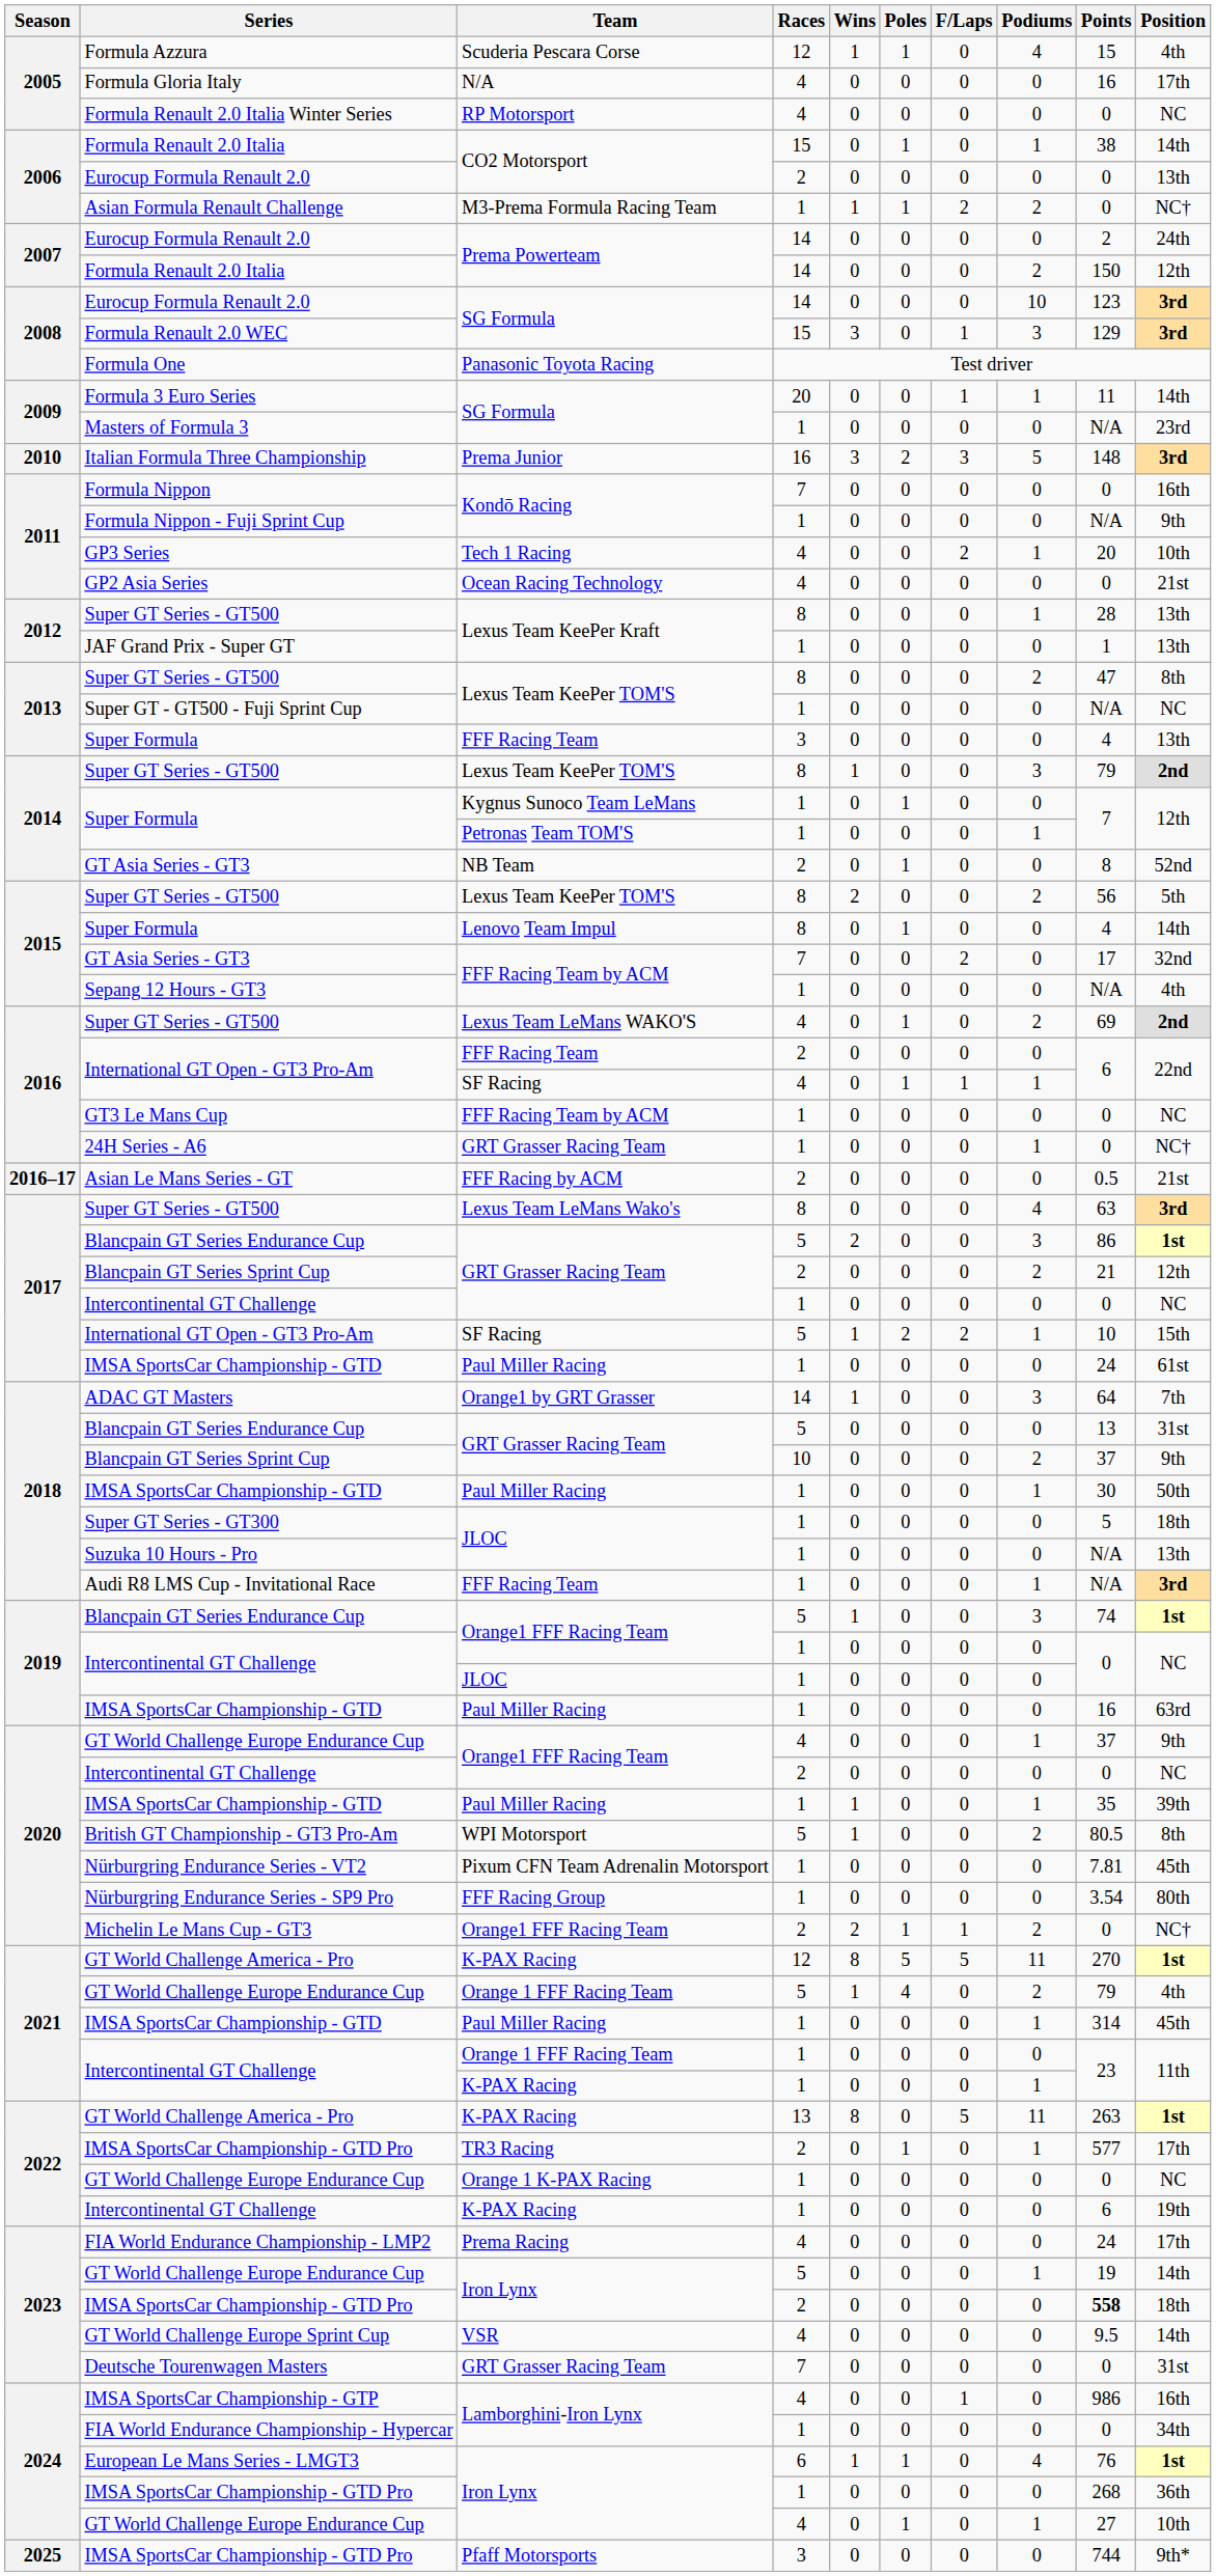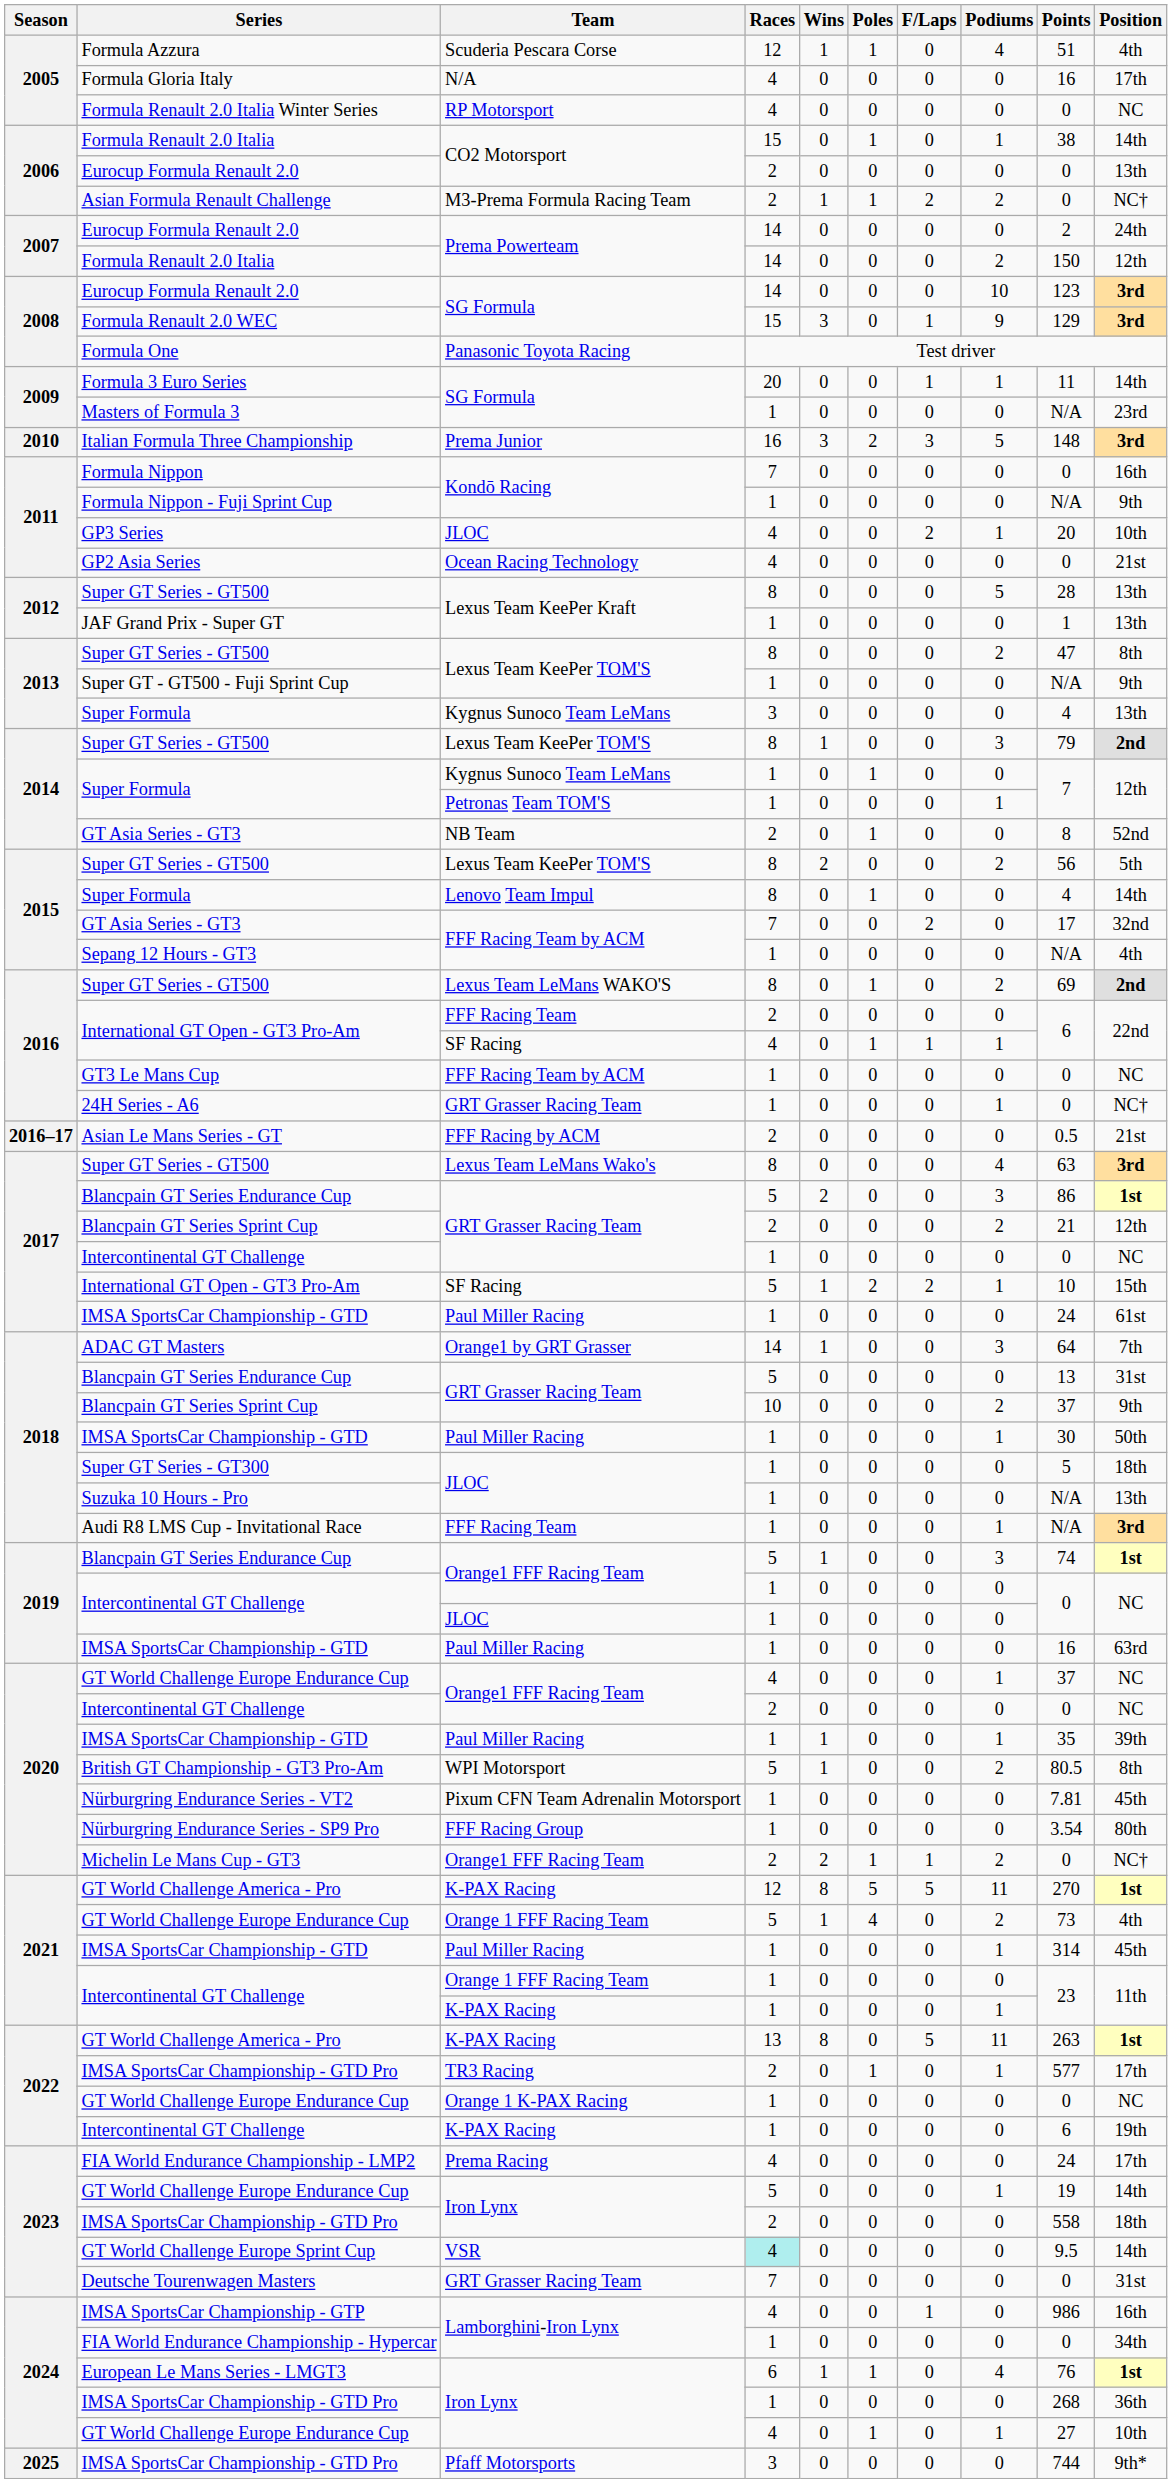Formula Azzura | Points: 15 -> 51
Asian Formula Renault Challenge | Races: 1 -> 2
Formula Renault 2.0 WEC | Podiums: 3 -> 9
GP3 Series | Team: Tech 1 Racing -> JLOC
2012 / Super GT Series - GT500 | Podiums: 1 -> 5
Super GT - GT500 - Fuji Sprint Cup | Position: NC -> 9th
2013 / Super Formula | Team: FFF Racing Team -> Kygnus Sunoco Team LeMans
2016 / Super GT Series - GT500 | Races: 4 -> 8
2020 / GT World Challenge Europe Endurance Cup | Position: 9th -> NC
2021 / GT World Challenge Europe Endurance Cup | Points: 79 -> 73
2023 / IMSA SportsCar Championship - GTD Pro | Points: bold -> normal
GT World Challenge Europe Sprint Cup | Races: no background -> paleturquoise background
